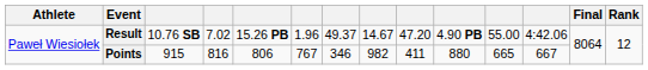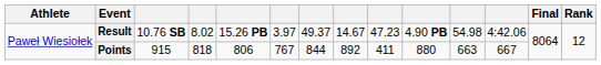Result | column 4: 7.02 -> 8.02
Result | column 6: 1.96 -> 3.97
Result | column 9: 47.20 -> 47.23
Result | column 11: 55.00 -> 54.98
Points | column 4: 816 -> 818
Points | column 7: 346 -> 844
Points | column 8: 982 -> 892
Points | column 11: 665 -> 663
